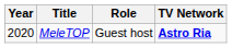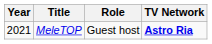MeleTOP | Year: 2020 -> 2021
